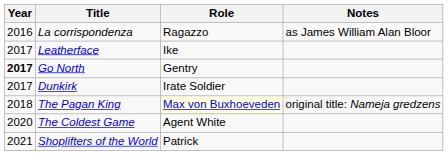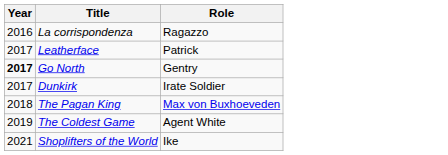- column: Notes | as James William Alan Bloor | original title: Nameja gredzens
Leatherface | Role: Ike -> Patrick
The Pagan King | Role: lightyellow background -> no background
The Coldest Game | Year: 2020 -> 2019
Shoplifters of the World | Role: Patrick -> Ike
